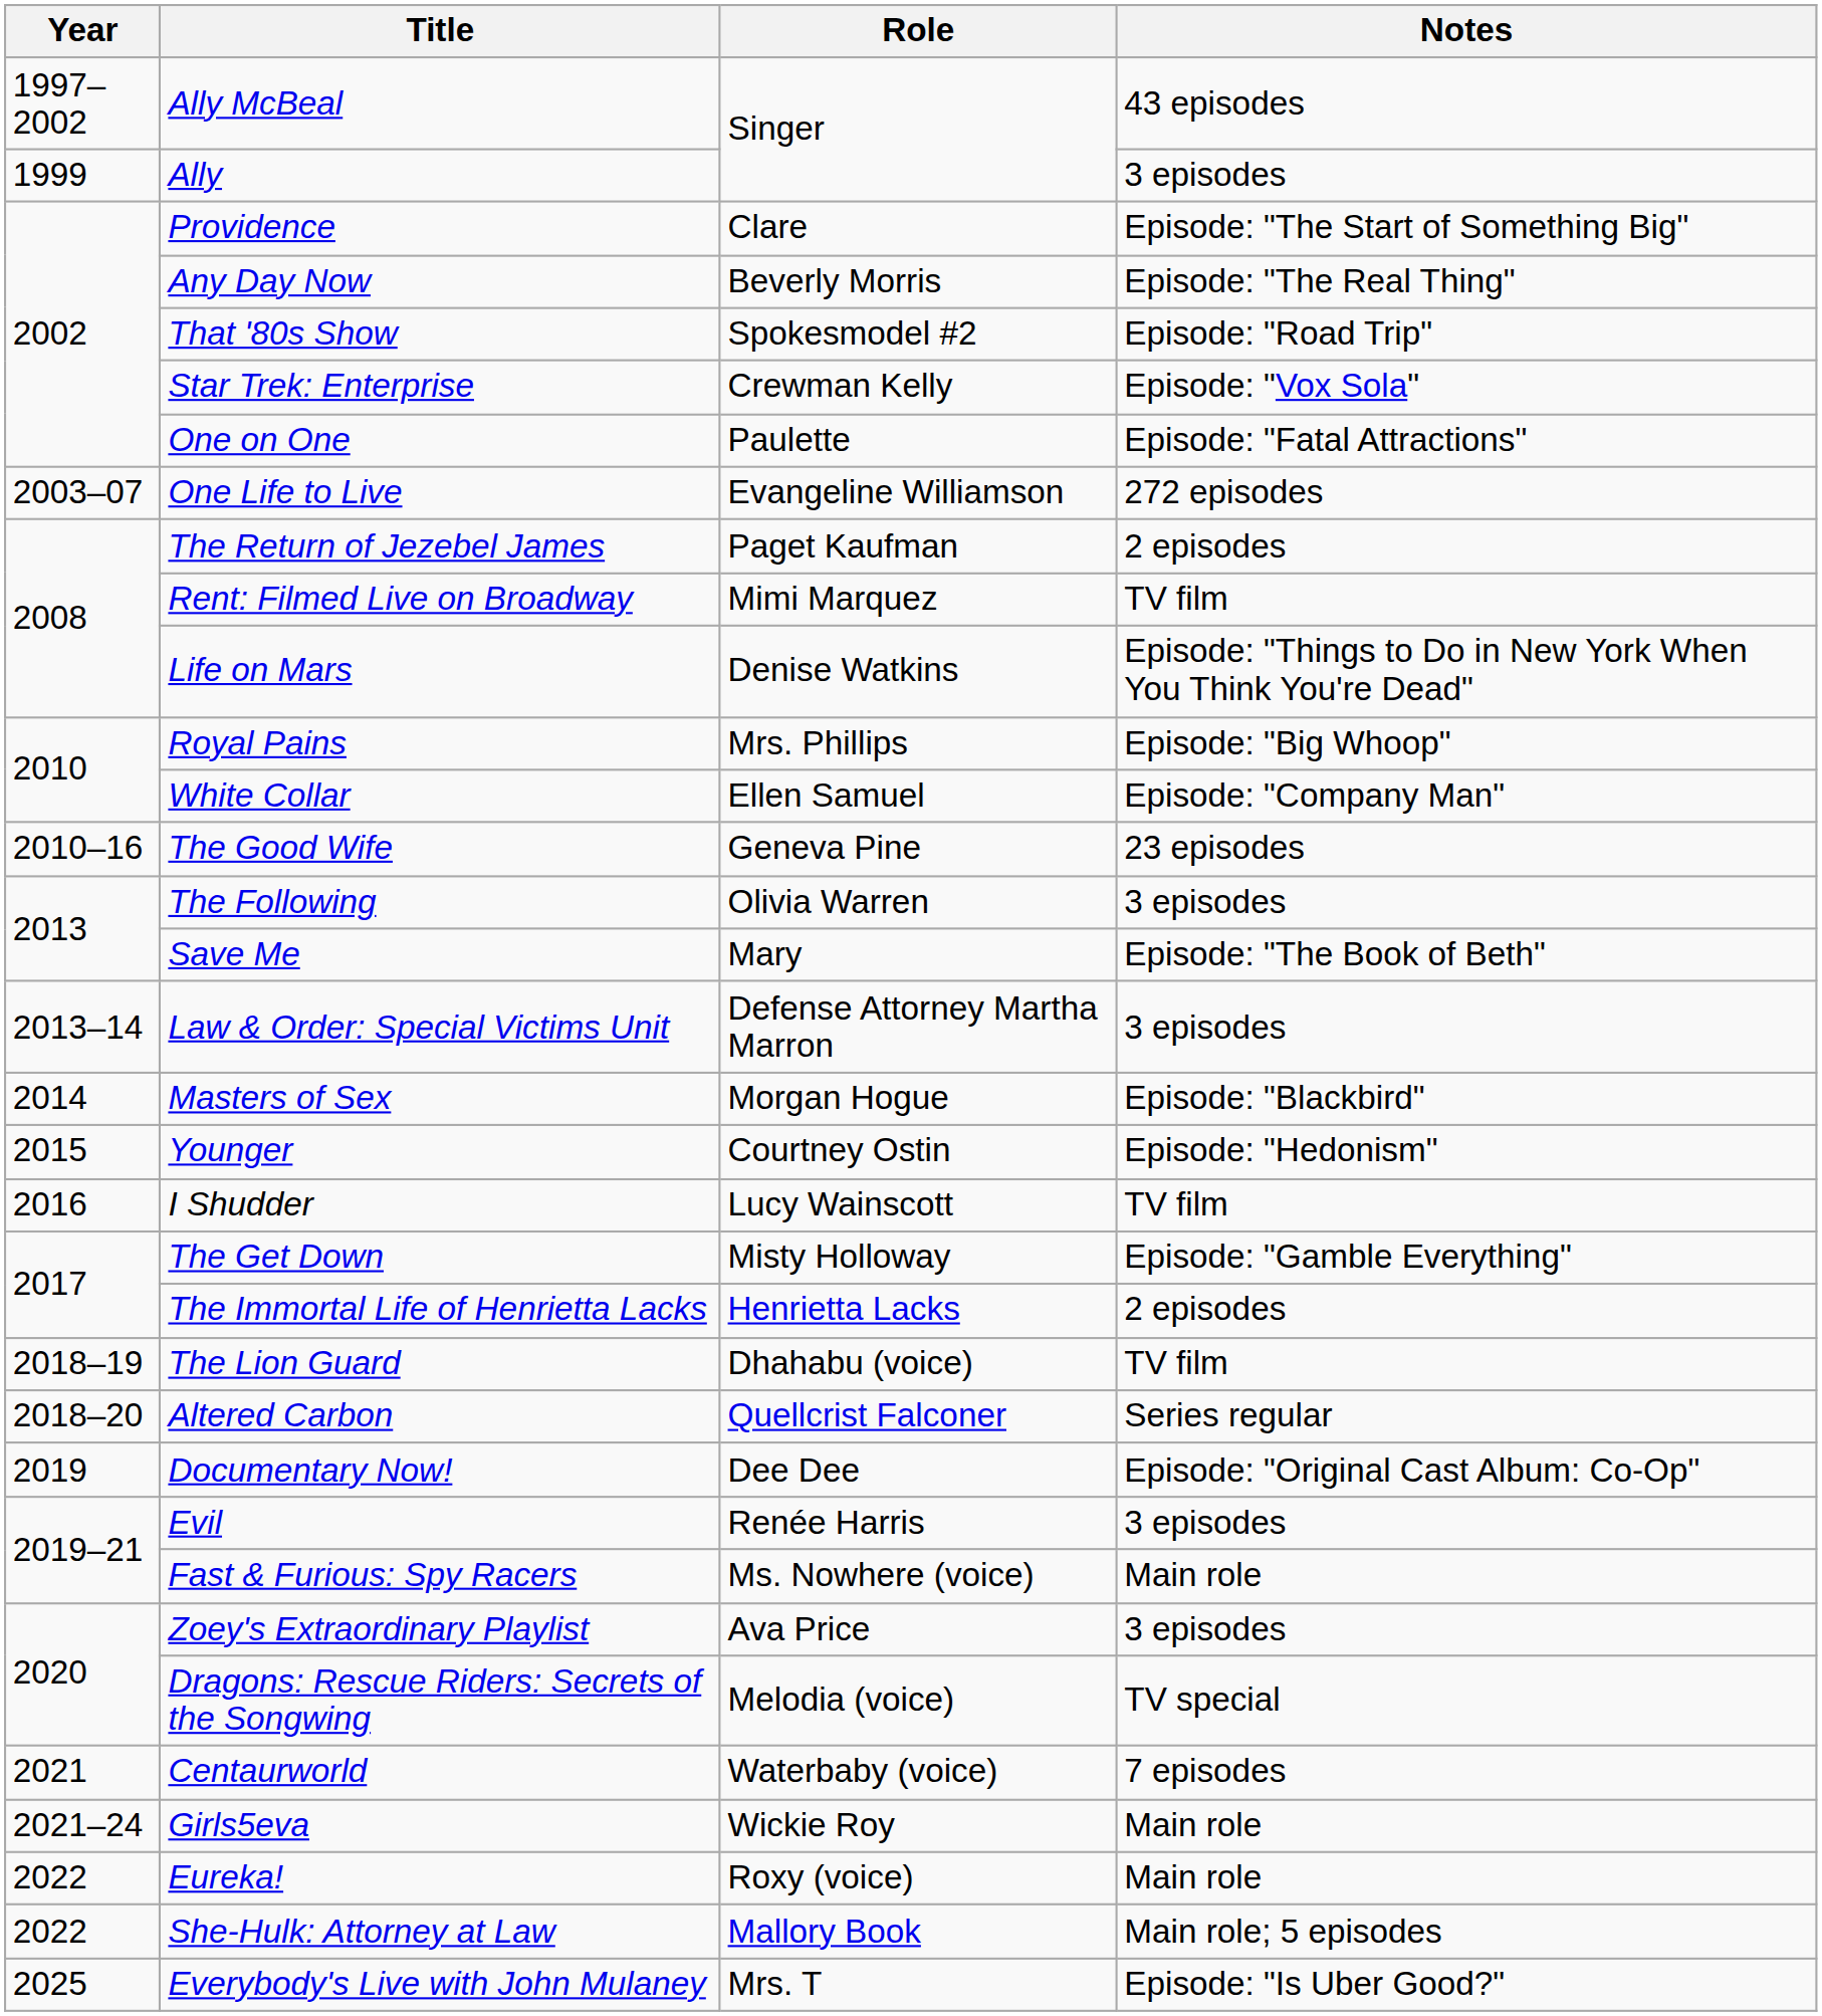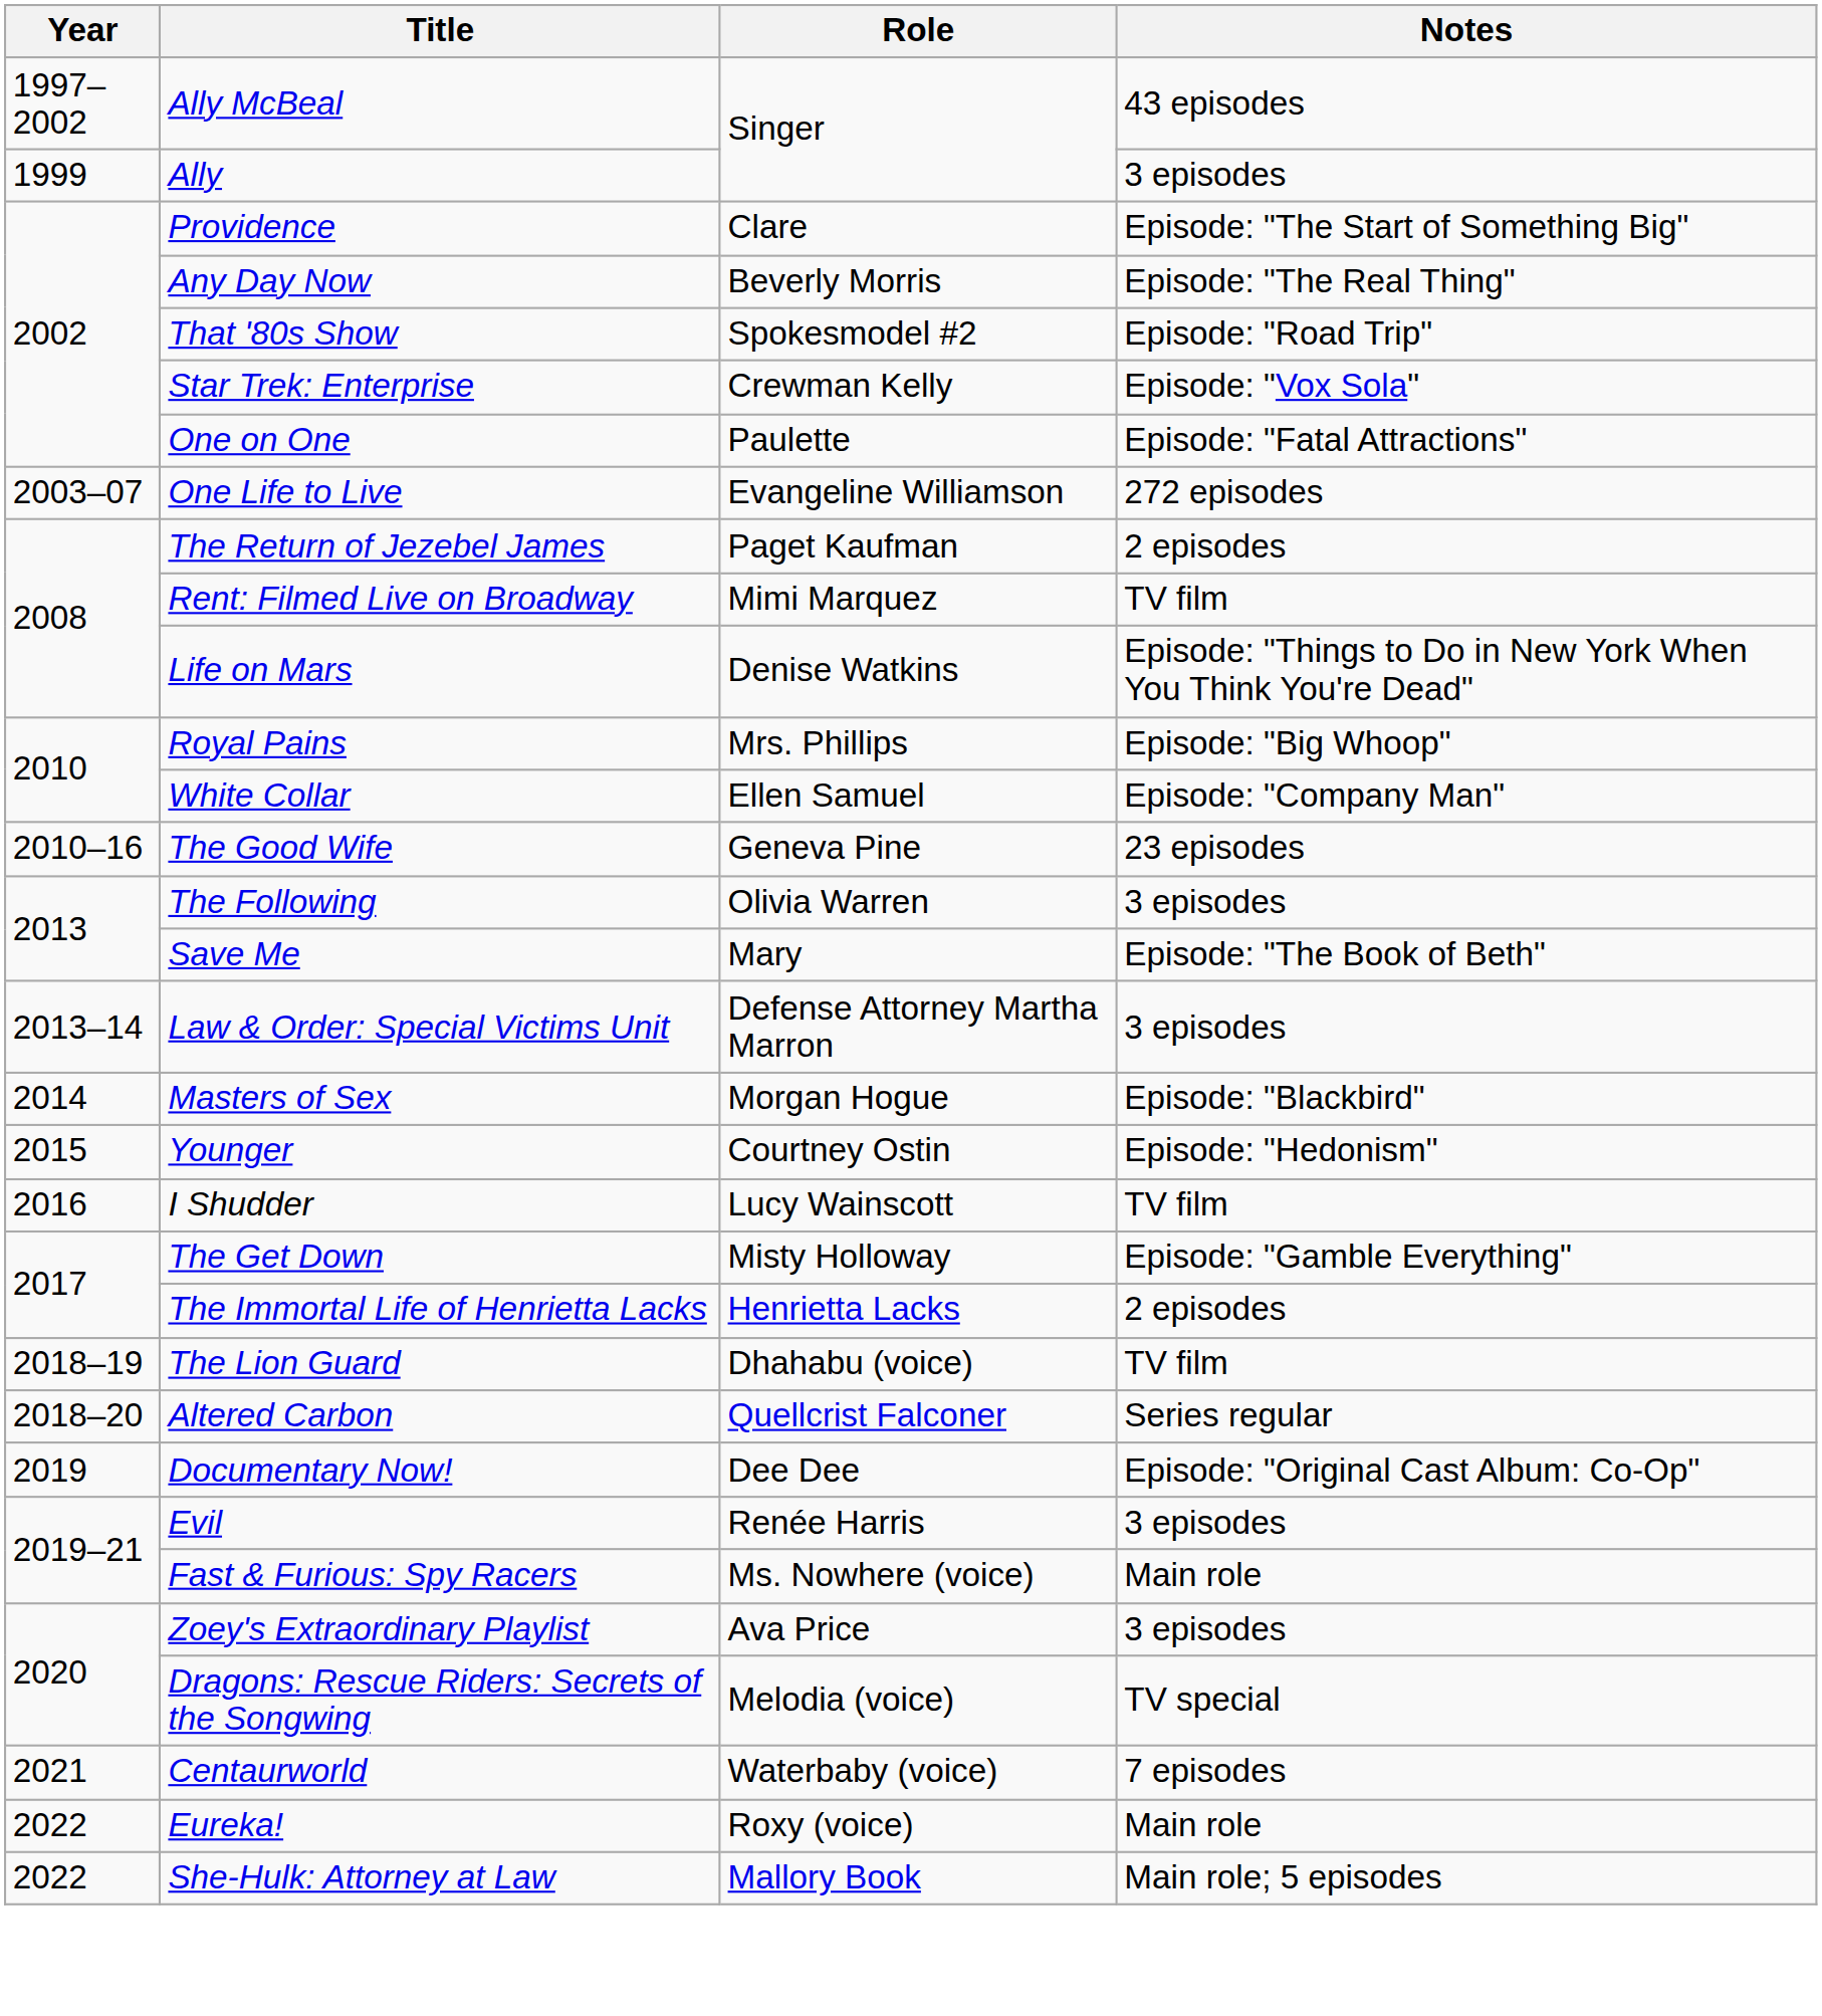- row: 2021–24 | Girls5eva | Wickie Roy | Main role
- row: 2025 | Everybody's Live with John Mulaney | Mrs. T | Episode: "Is Uber Good?"
